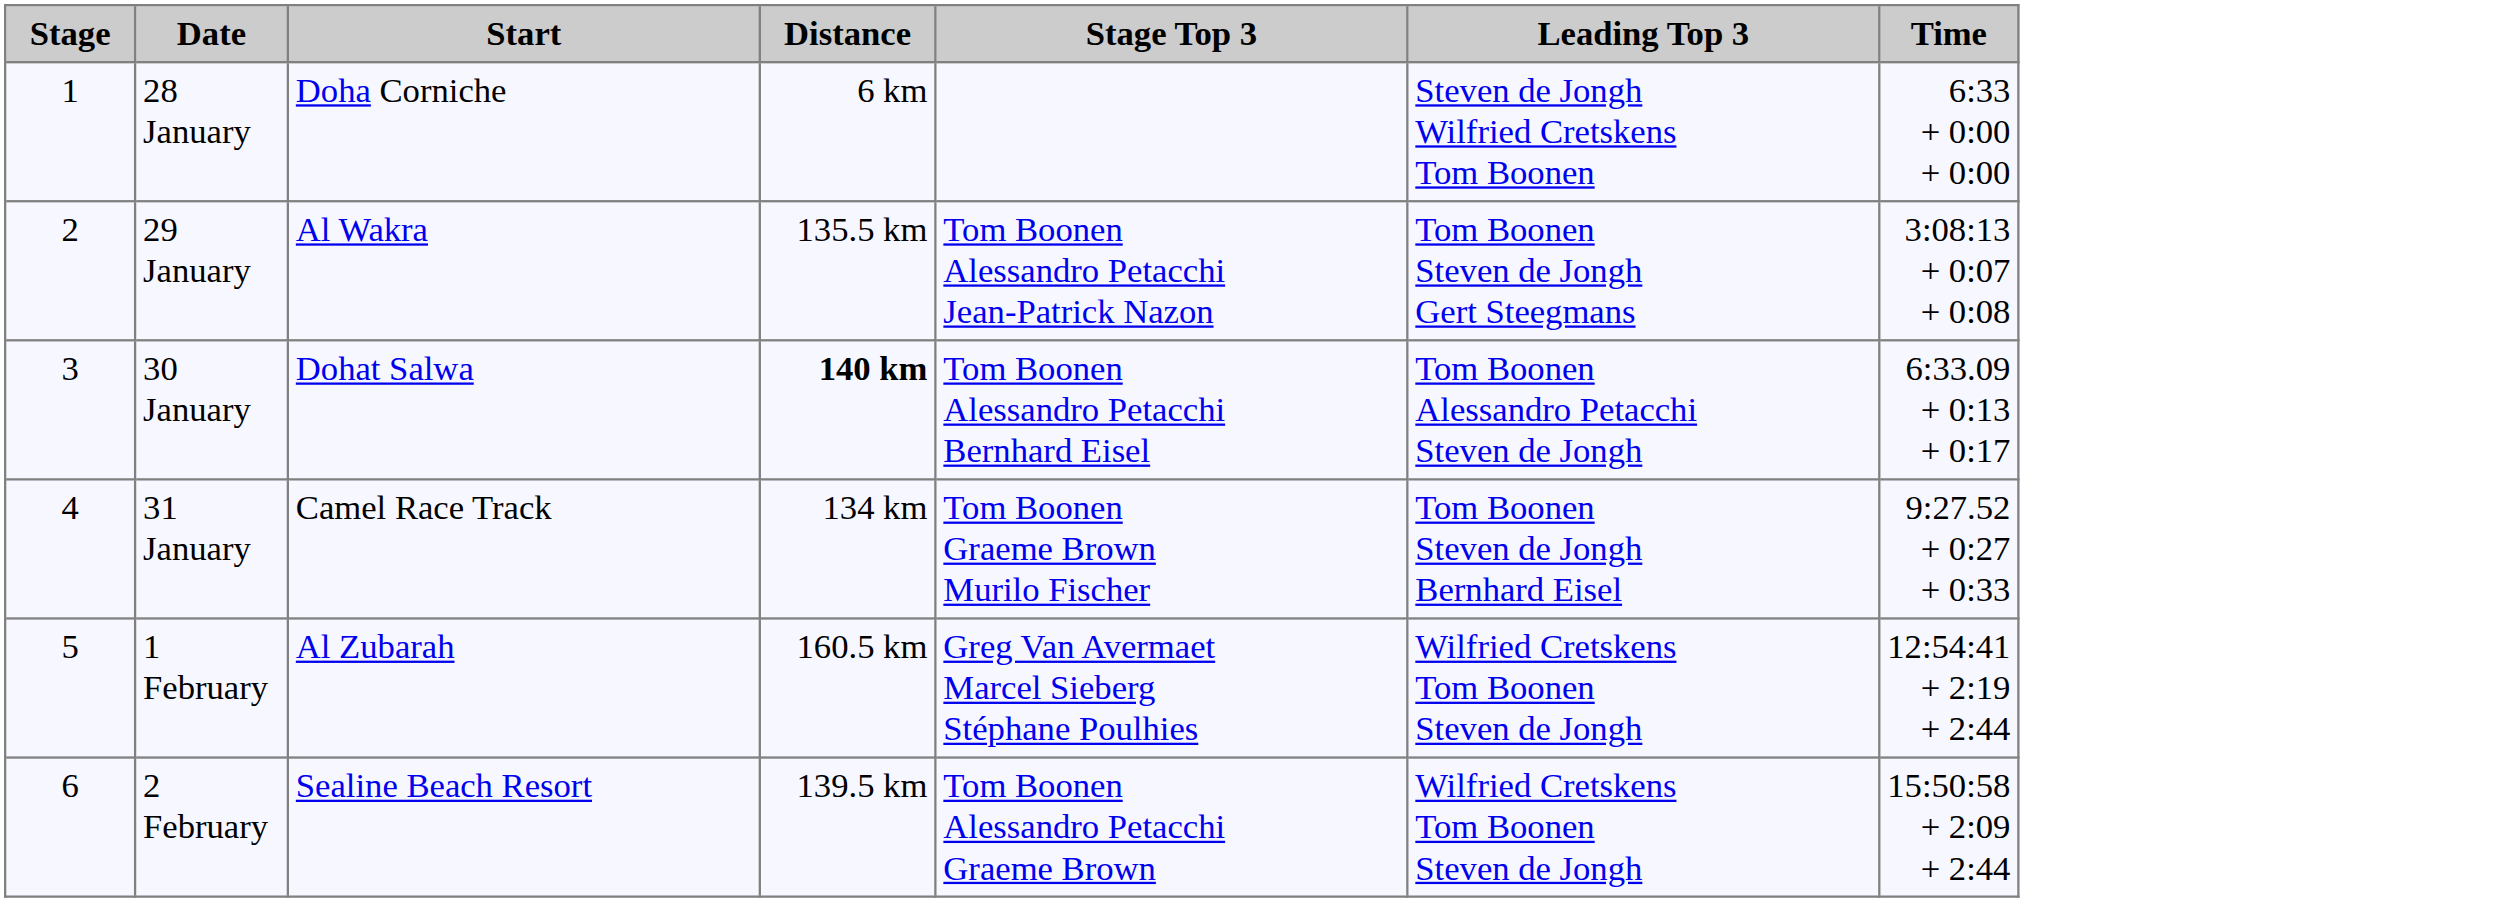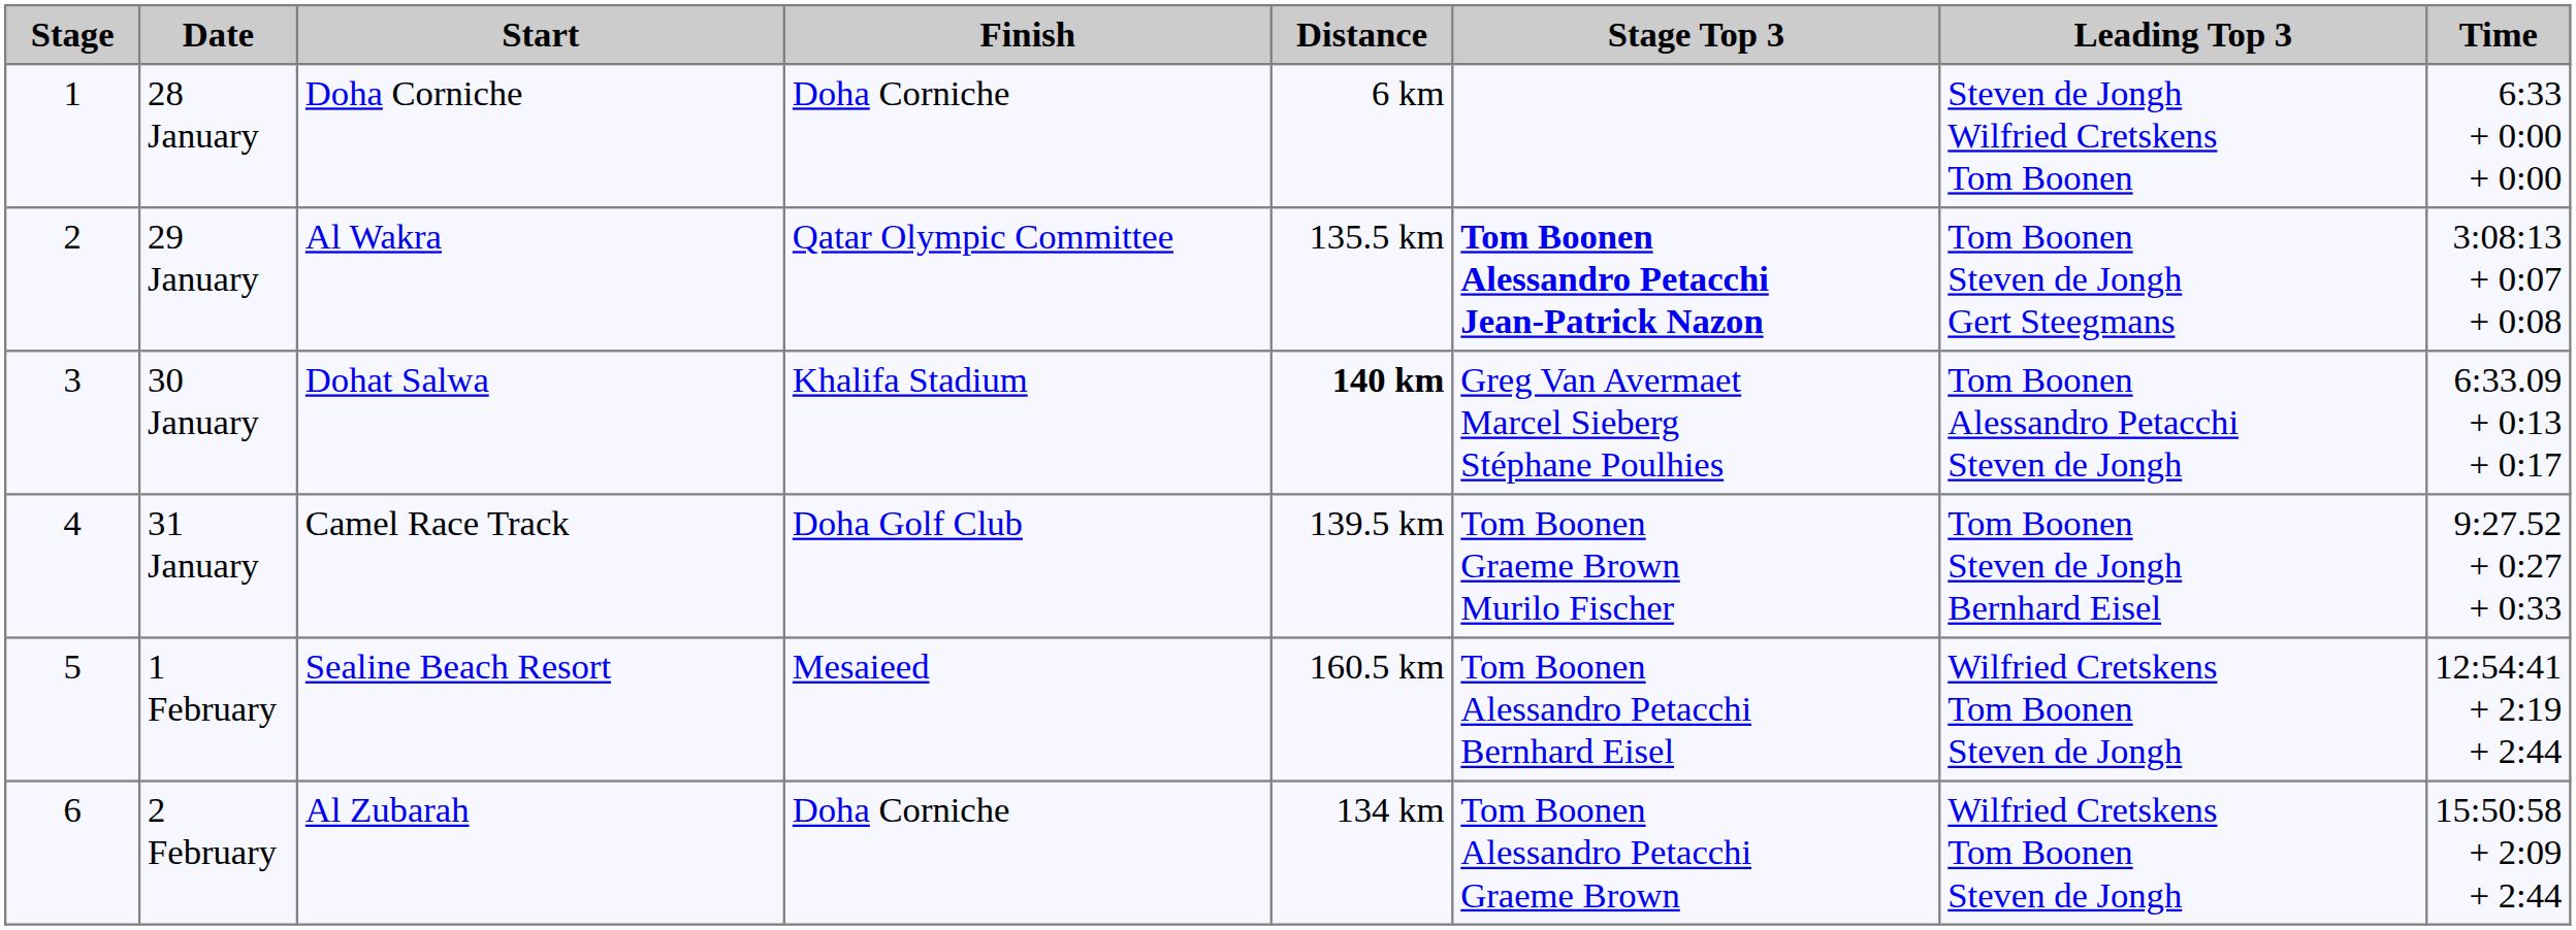+ column: Finish | Doha Corniche | Qatar Olympic Committee | Khalifa Stadium | Doha Golf Club | Mesaieed | Doha Corniche
29 January | Stage Top 3: normal -> bold
30 January | Stage Top 3: Tom Boonen Alessandro Petacchi Bernhard Eisel -> Greg Van Avermaet Marcel Sieberg Stéphane Poulhies
31 January | Distance: 134 km -> 139.5 km
1 February | Start: Al Zubarah -> Sealine Beach Resort
1 February | Stage Top 3: Greg Van Avermaet Marcel Sieberg Stéphane Poulhies -> Tom Boonen Alessandro Petacchi Bernhard Eisel
2 February | Start: Sealine Beach Resort -> Al Zubarah
2 February | Distance: 139.5 km -> 134 km
